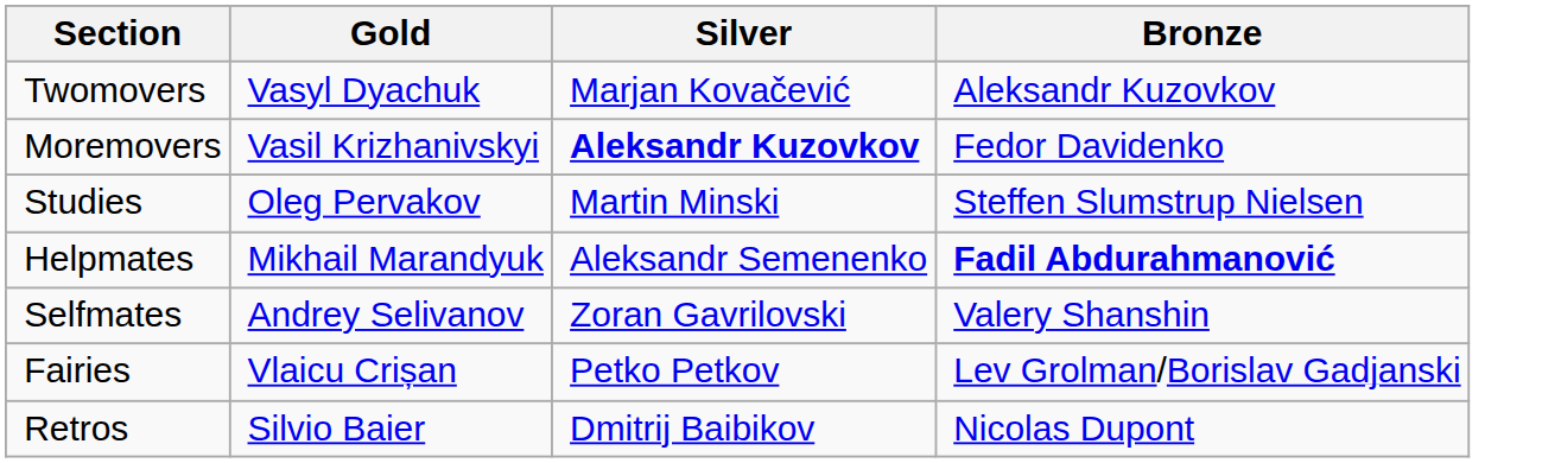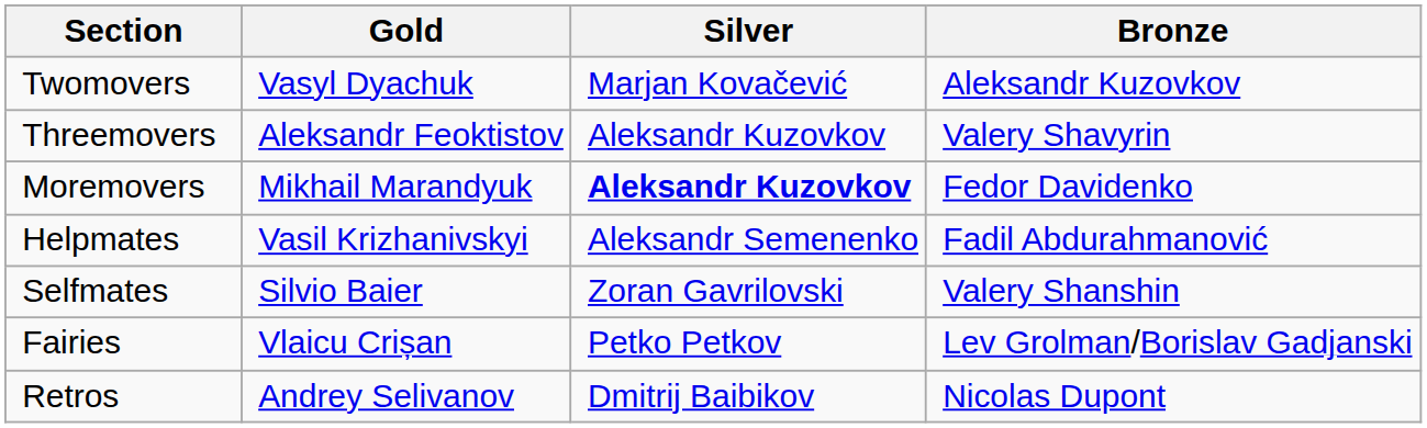+ row: Threemovers | Aleksandr Feoktistov | Aleksandr Kuzovkov | Valery Shavyrin
Moremovers | Gold: Vasil Krizhanivskyi -> Mikhail Marandyuk
- row: Studies | Oleg Pervakov | Martin Minski | Steffen Slumstrup Nielsen
Helpmates | Gold: Mikhail Marandyuk -> Vasil Krizhanivskyi
Helpmates | Bronze: bold -> normal
Selfmates | Gold: Andrey Selivanov -> Silvio Baier
Retros | Gold: Silvio Baier -> Andrey Selivanov
